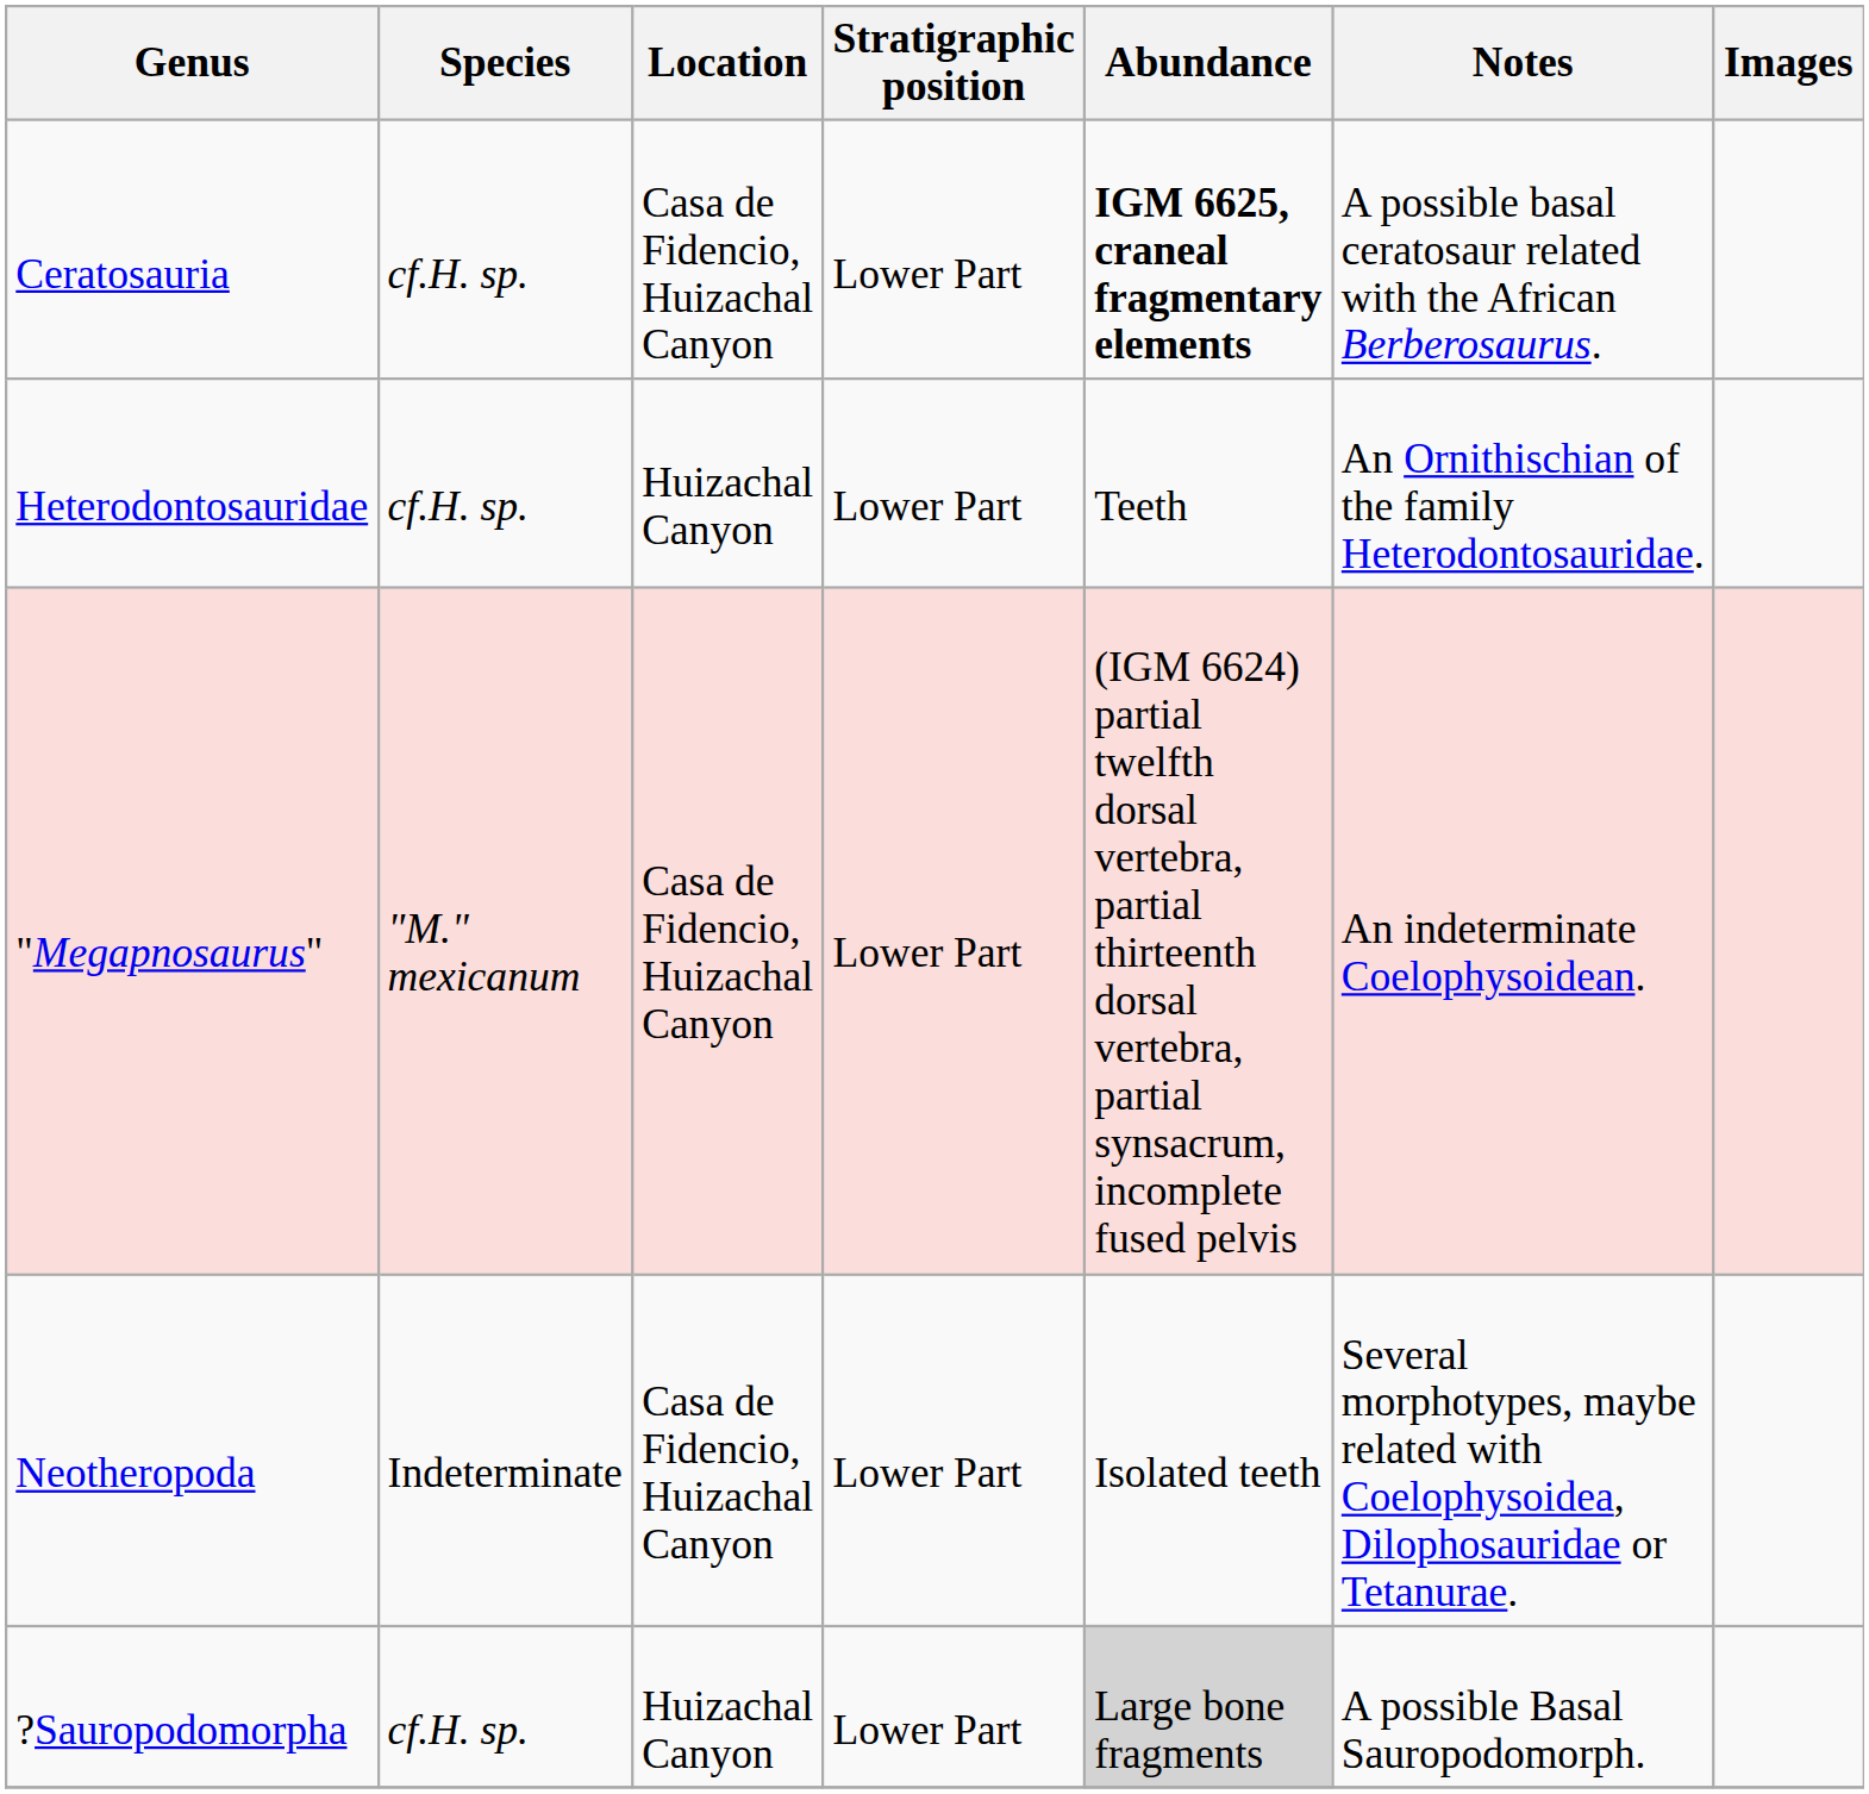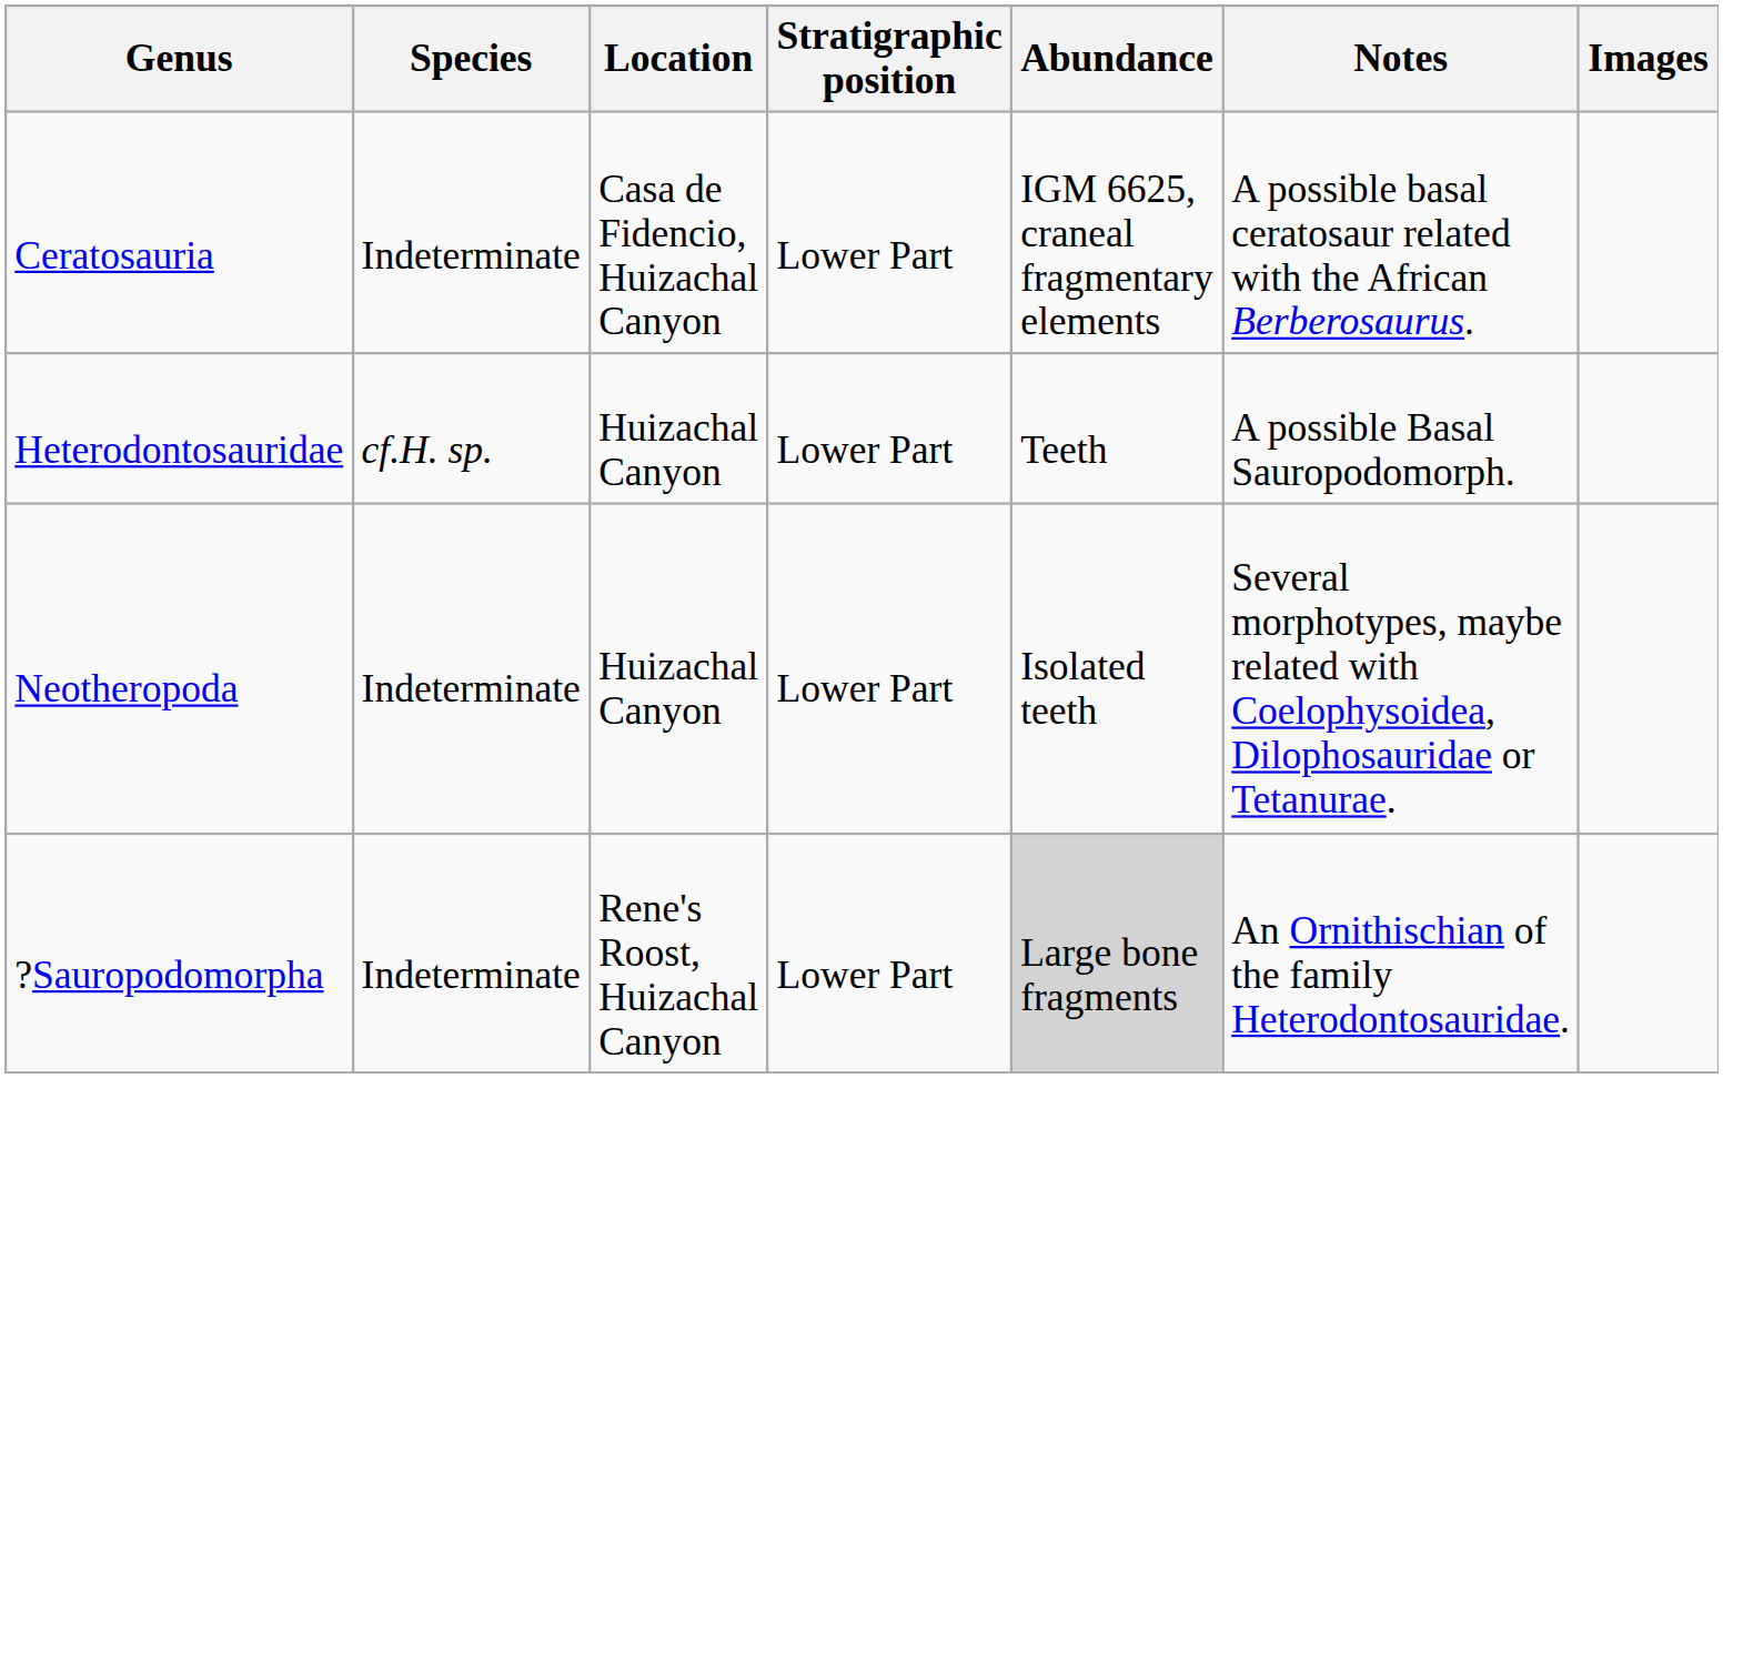Ceratosauria | Species: cf.H. sp. -> Indeterminate
Ceratosauria | Abundance: bold -> normal
Heterodontosauridae | Notes: An Ornithischian of the family Heterodontosauridae. -> A possible Basal Sauropodomorph.
- row: "Megapnosaurus" | "M." mexicanum | Casa de Fidencio, Huizachal Canyon | Lower Part | (IGM 6624) partial twelfth dorsal vertebra, partial thirteenth dorsal vertebra, partial synsacrum, incomplete fused pelvis | An indeterminate Coelophysoidean.
Neotheropoda | Location: Casa de Fidencio, Huizachal Canyon -> Huizachal Canyon
?Sauropodomorpha | Species: cf.H. sp. -> Indeterminate
?Sauropodomorpha | Location: Huizachal Canyon -> Rene's Roost, Huizachal Canyon
?Sauropodomorpha | Notes: A possible Basal Sauropodomorph. -> An Ornithischian of the family Heterodontosauridae.
